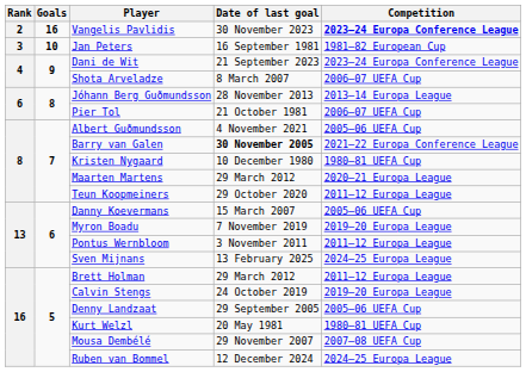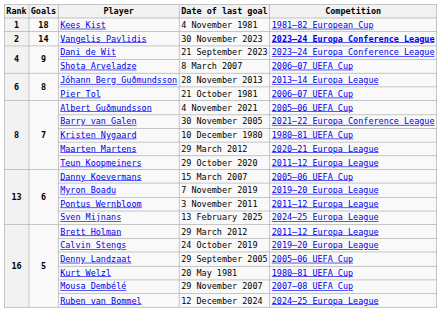+ row: 1 | 18 | Kees Kist | 4 November 1981 | 1981–82 European Cup
Vangelis Pavlidis | Goals: 16 -> 14
- row: 3 | 10 | Jan Peters | 16 September 1981 | 1981–82 European Cup
Barry van Galen | Date of last goal: bold -> normal
